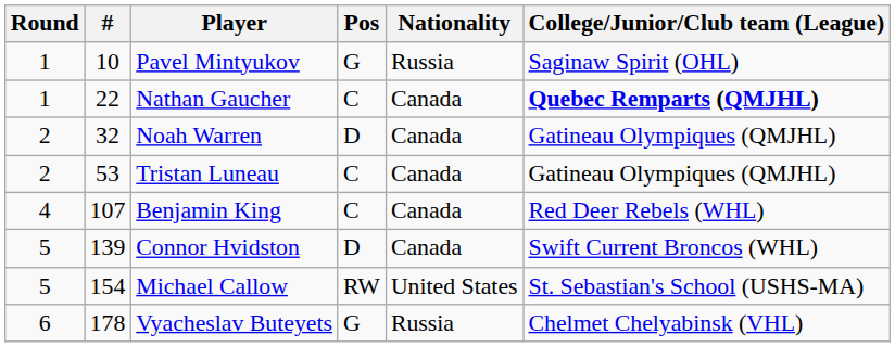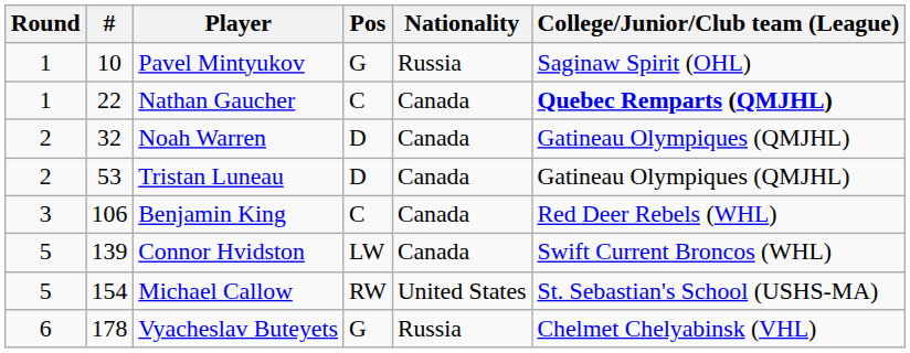Tristan Luneau | Pos: C -> D
Benjamin King | Round: 4 -> 3
Benjamin King | #: 107 -> 106
Connor Hvidston | Pos: D -> LW
